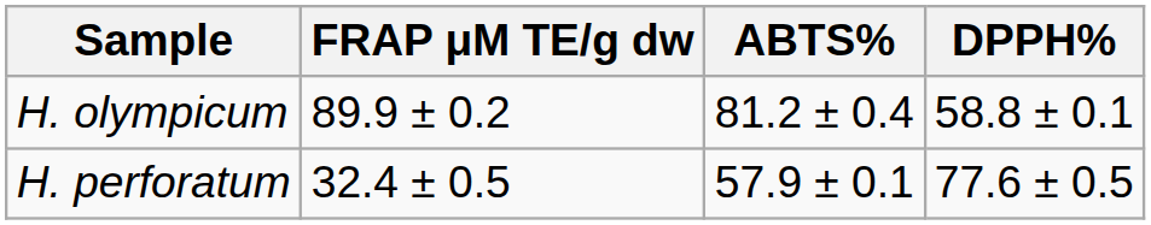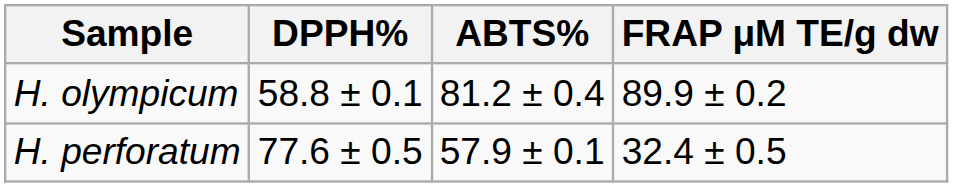columns swapped: DPPH% <-> FRAP μM TE/g dw
